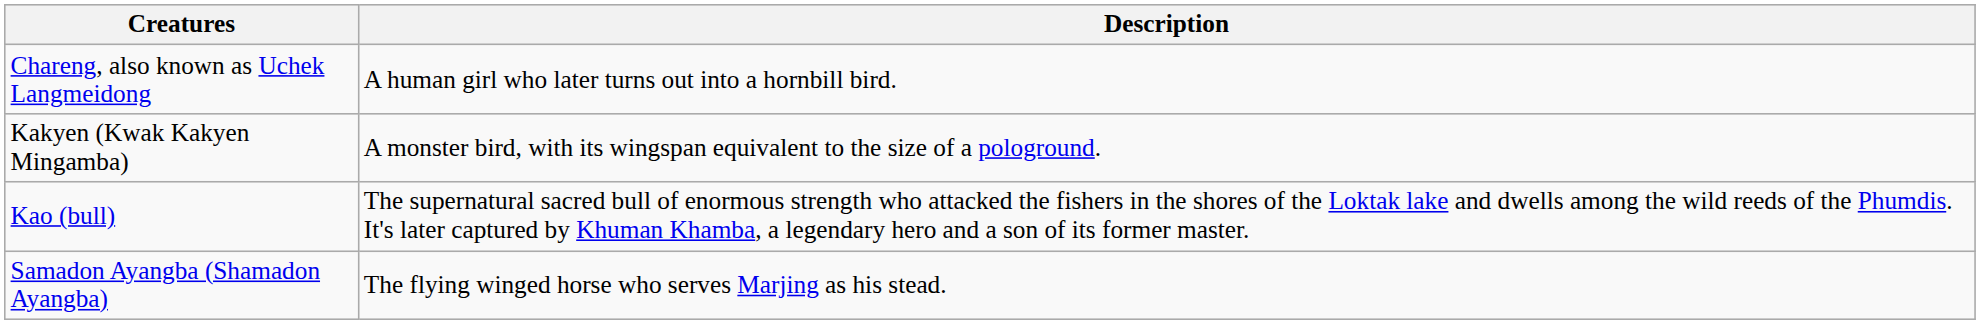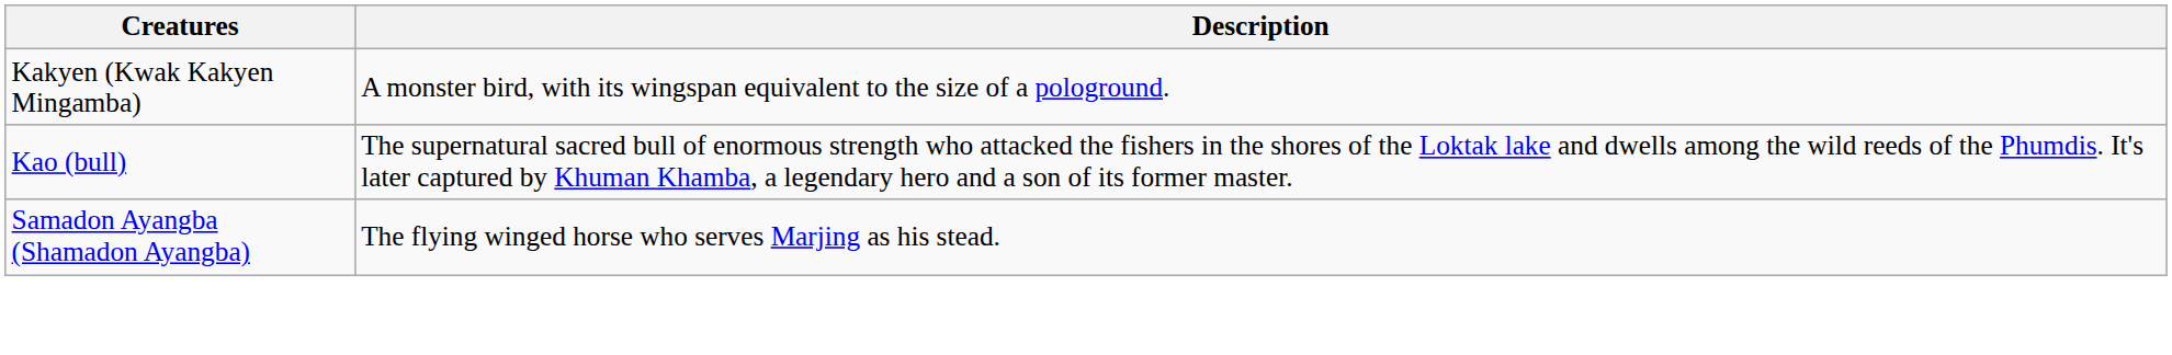- row: Chareng, also known as Uchek Langmeidong | A human girl who later turns out into a hornbill bird.
